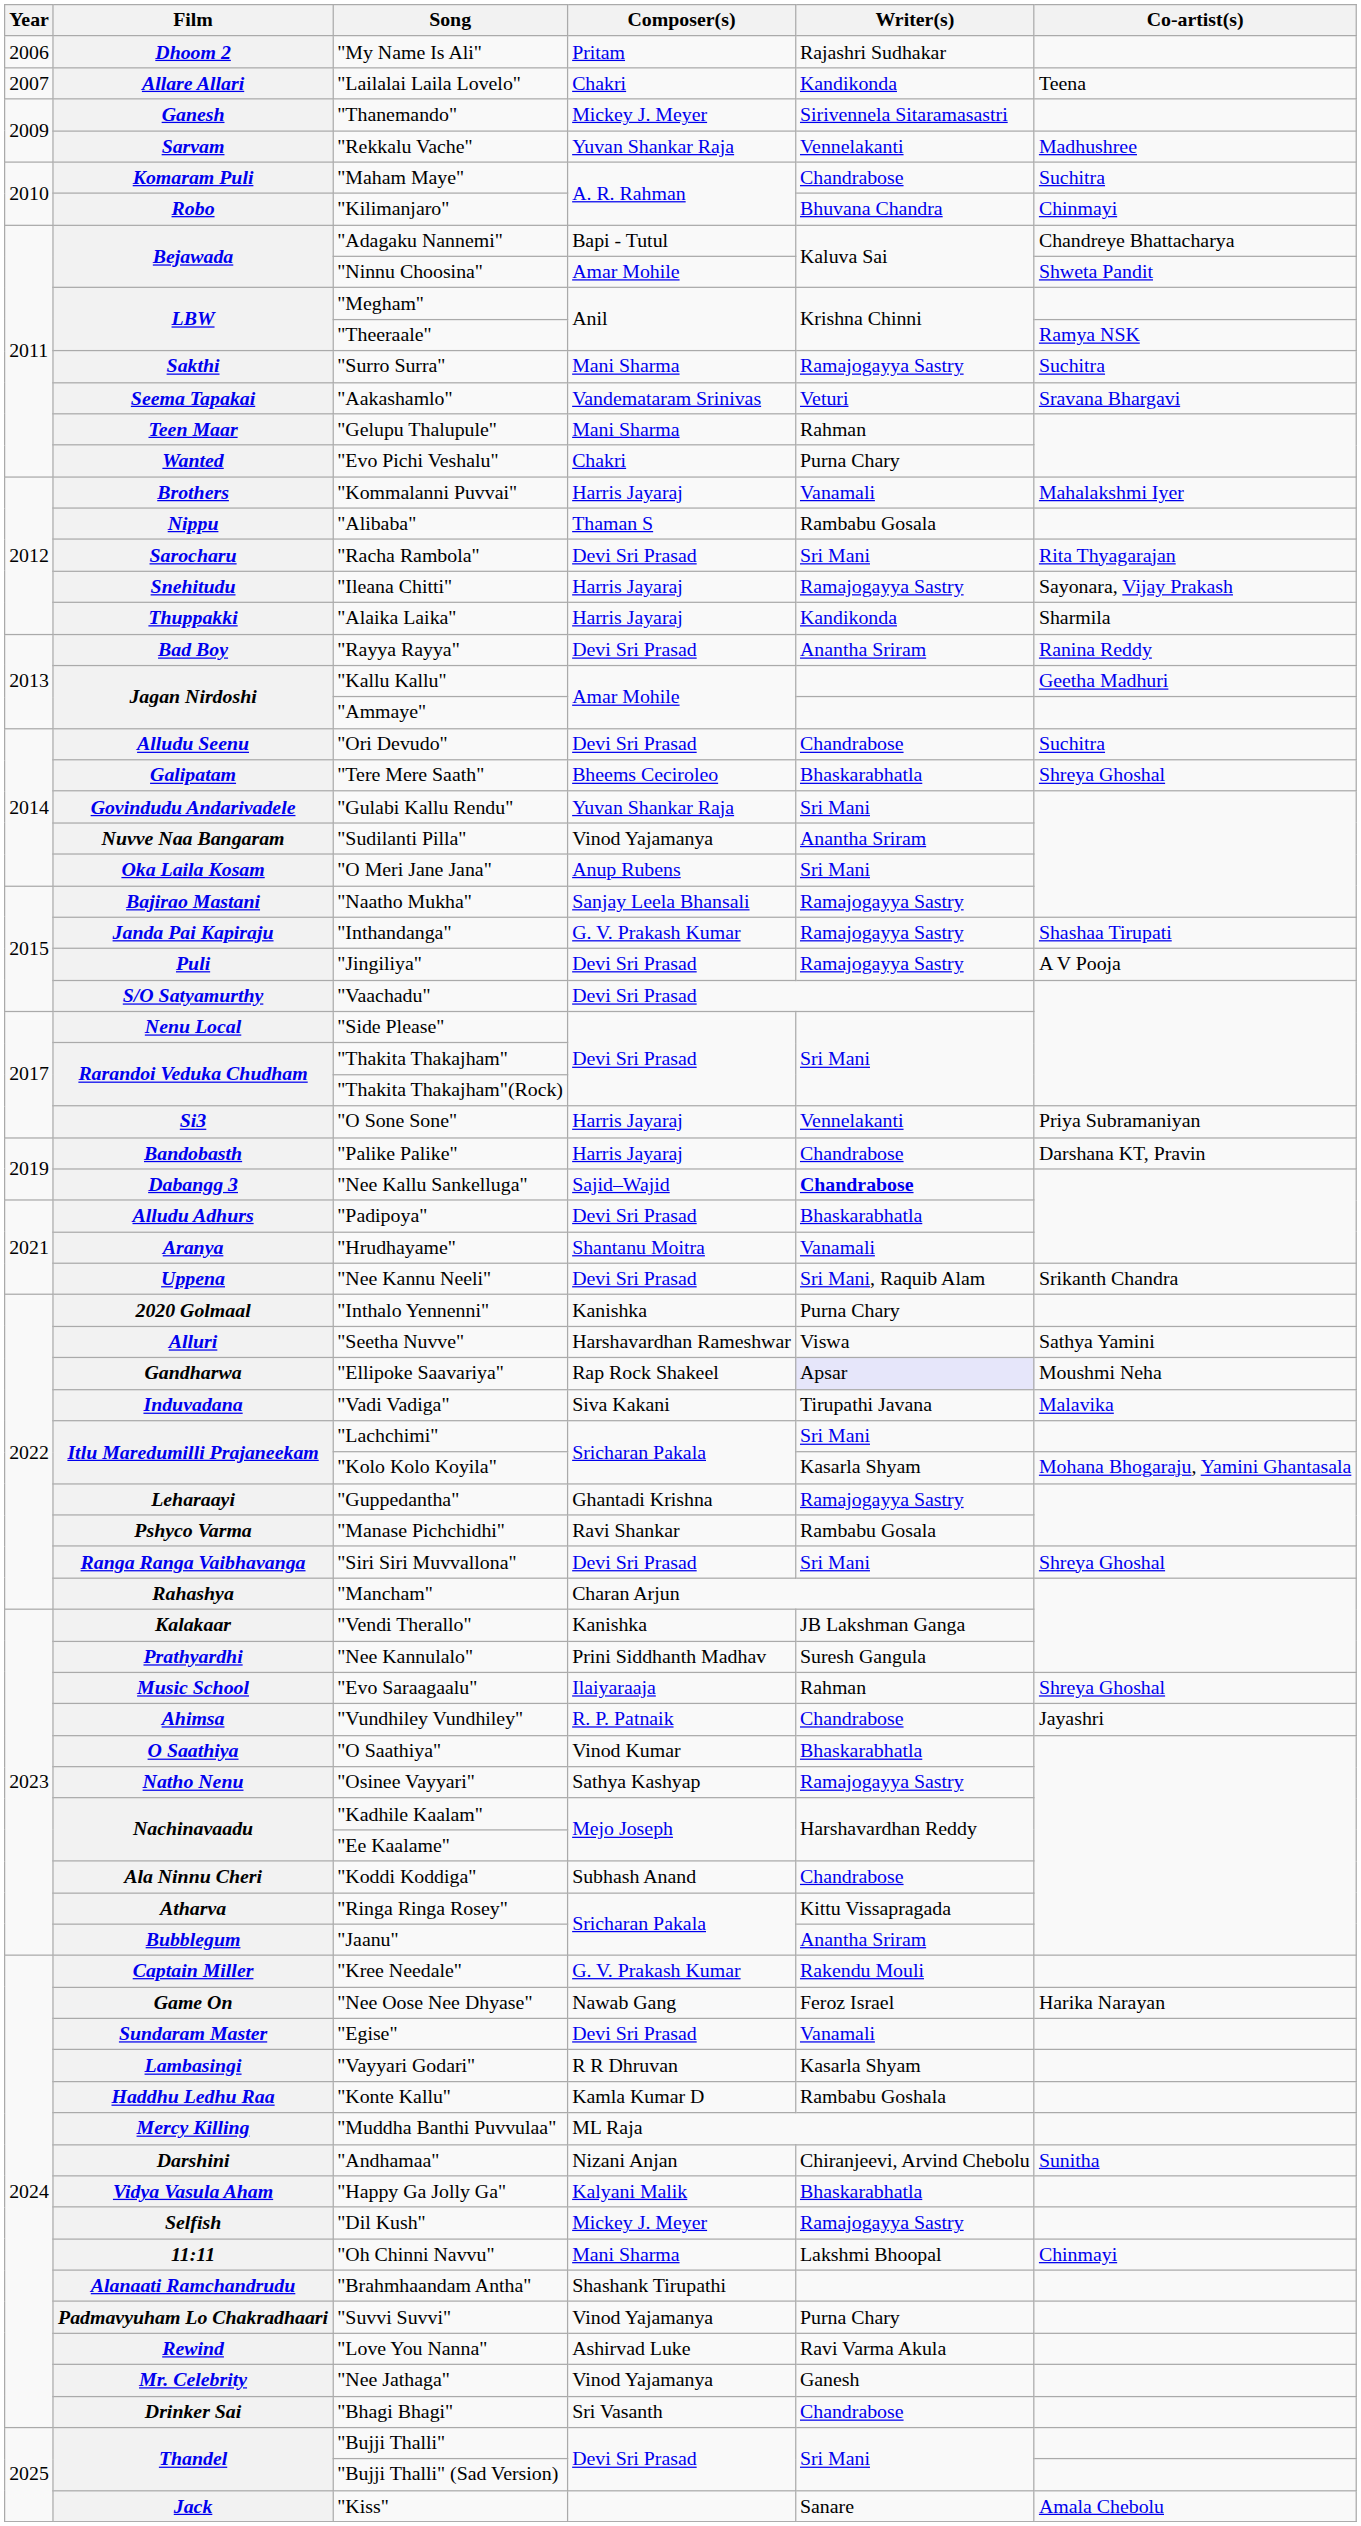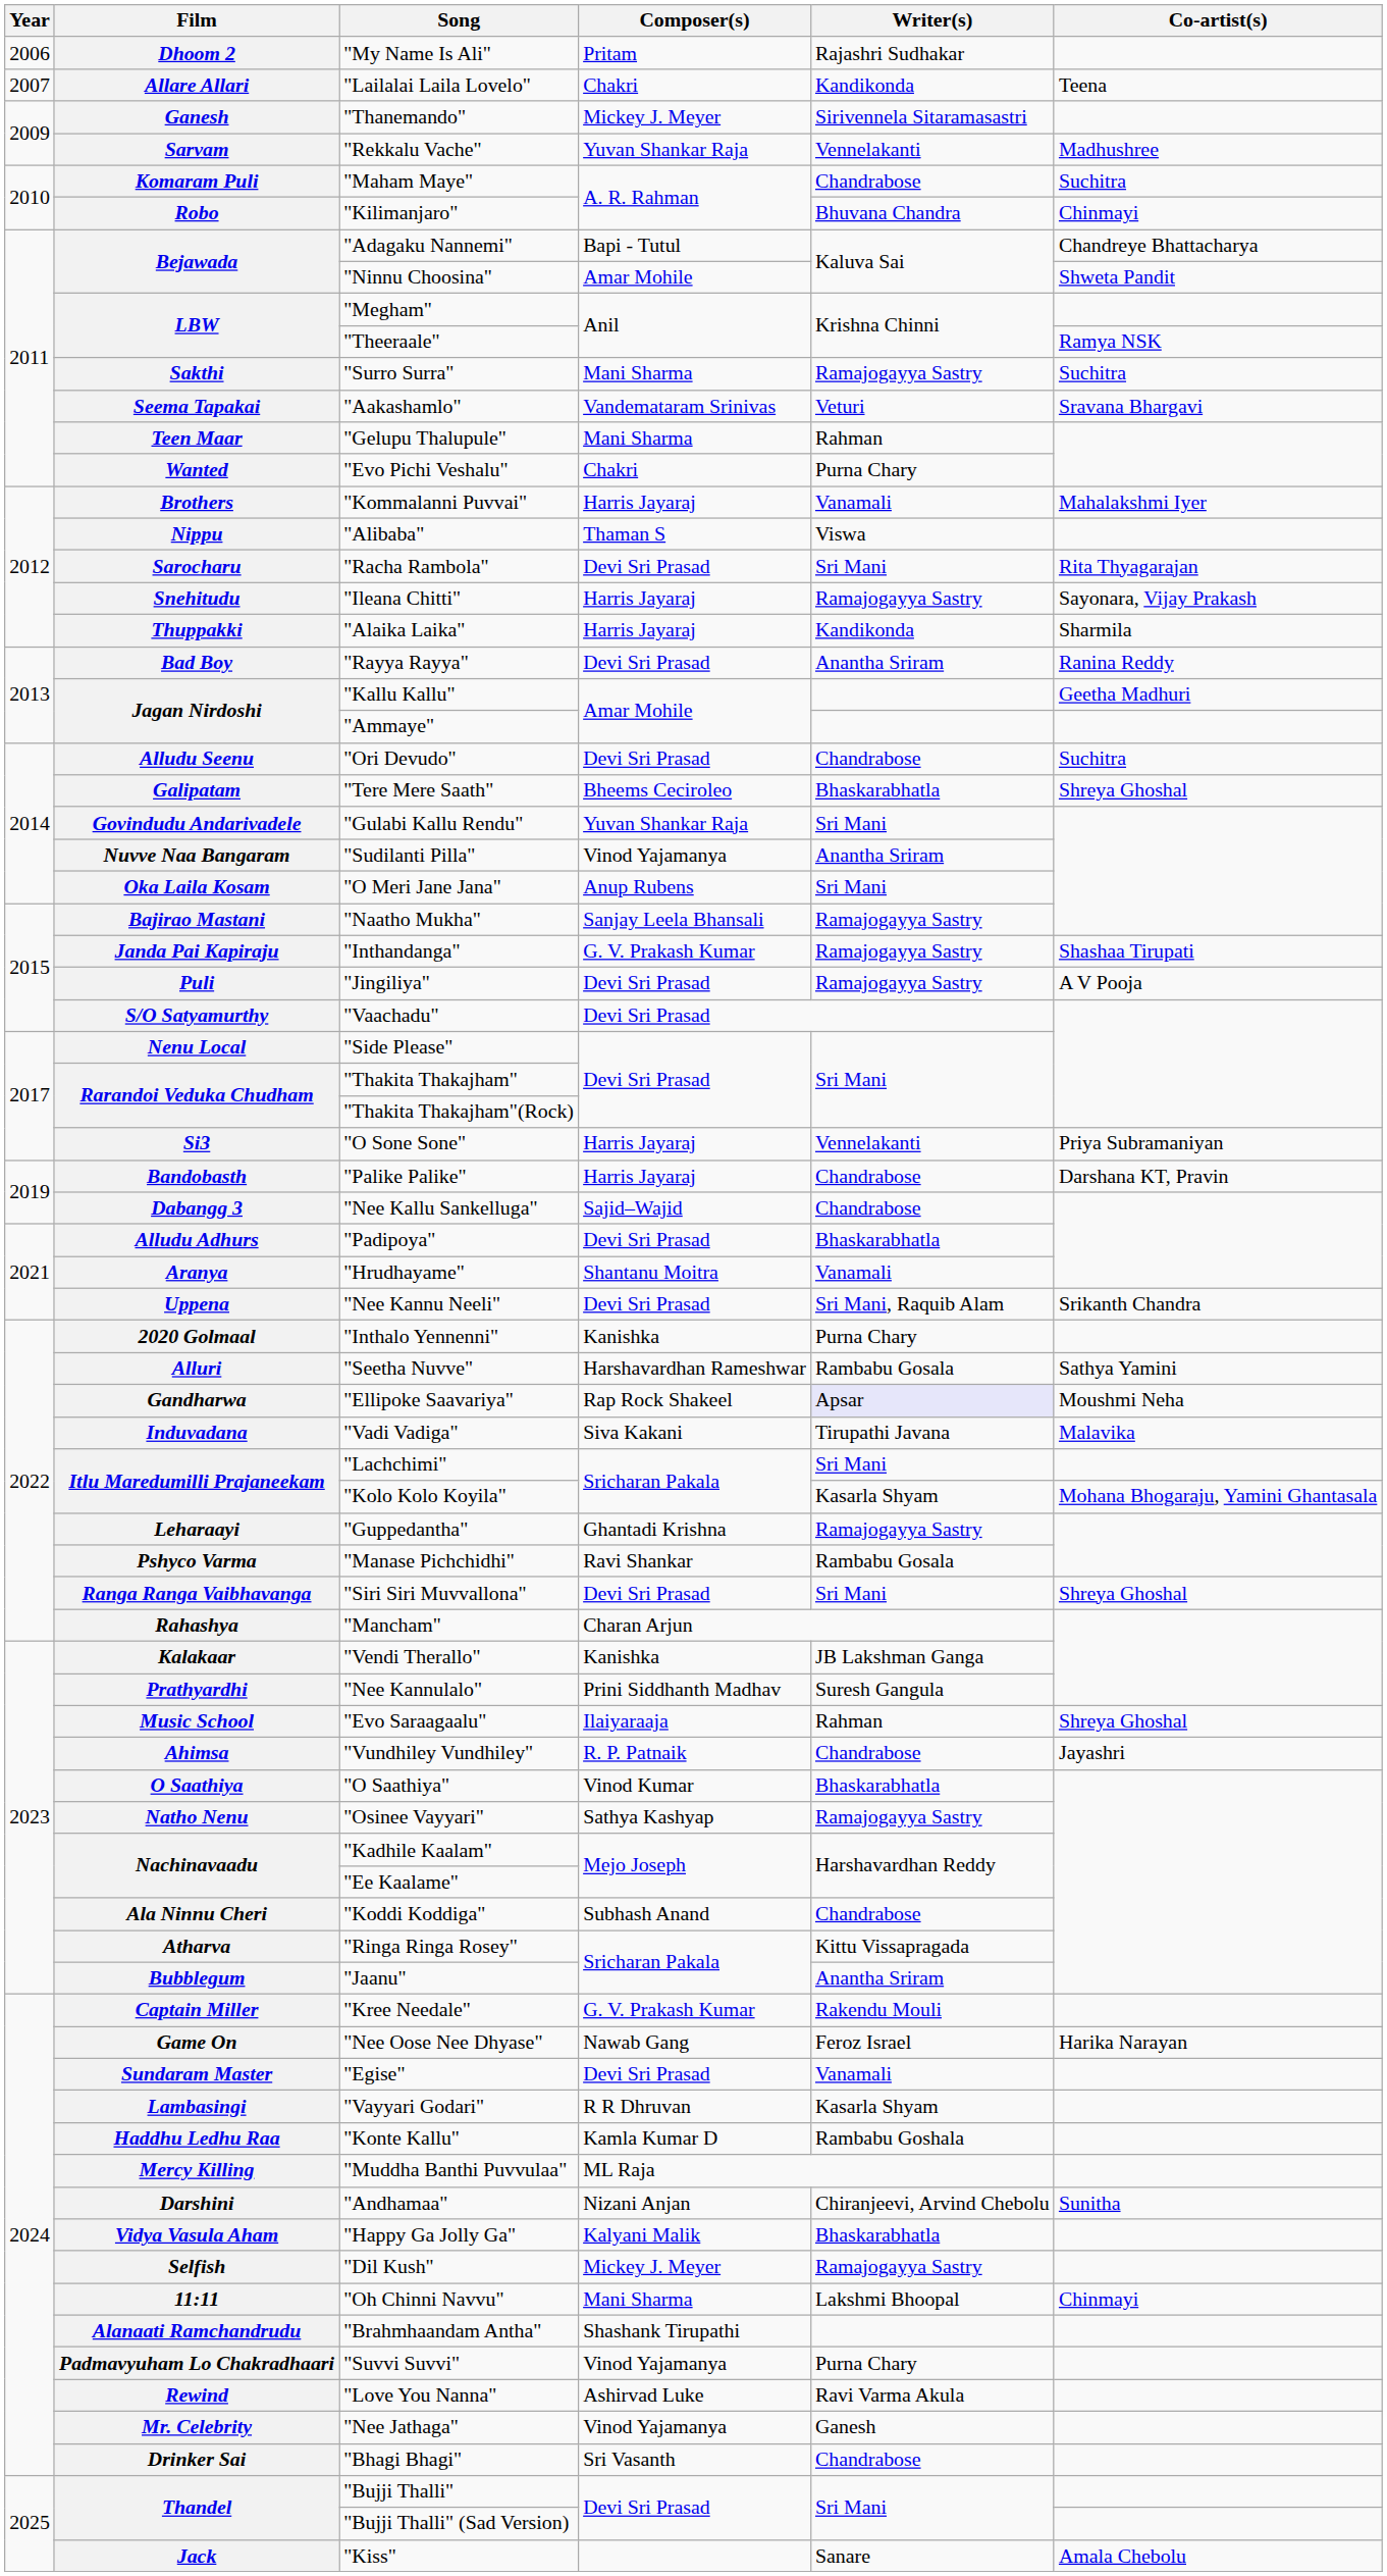"Alibaba" | Writer(s): Rambabu Gosala -> Viswa
"Nee Kallu Sankelluga" | Writer(s): bold -> normal
"Seetha Nuvve" | Writer(s): Viswa -> Rambabu Gosala
